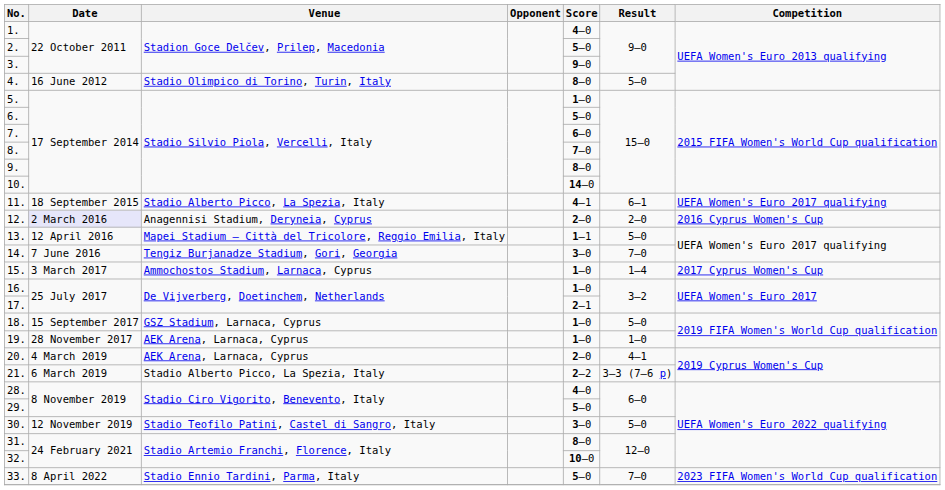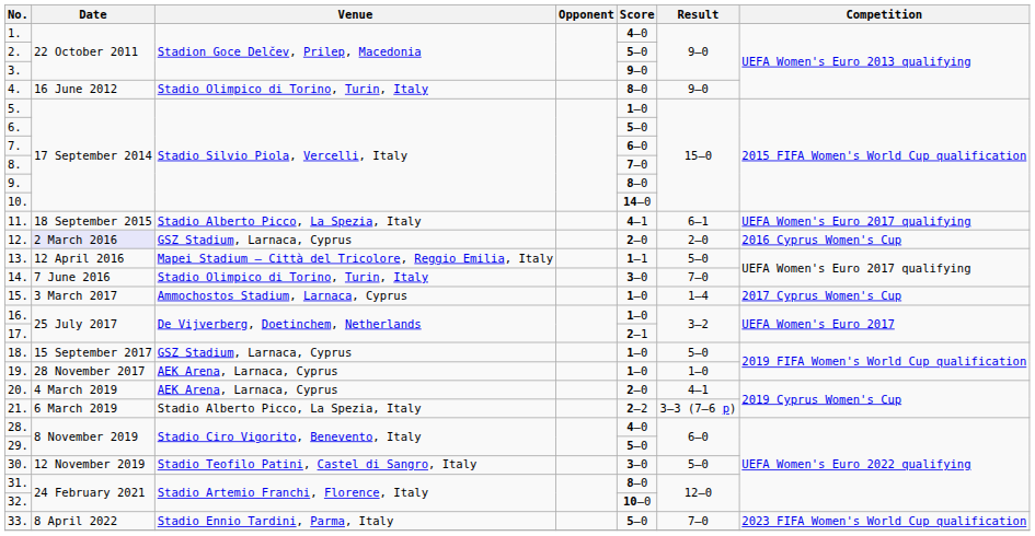4. | Result: 5–0 -> 9–0
12. | Venue: Anagennisi Stadium, Deryneia, Cyprus -> GSZ Stadium, Larnaca, Cyprus
14. | Venue: Tengiz Burjanadze Stadium, Gori, Georgia -> Stadio Olimpico di Torino, Turin, Italy
